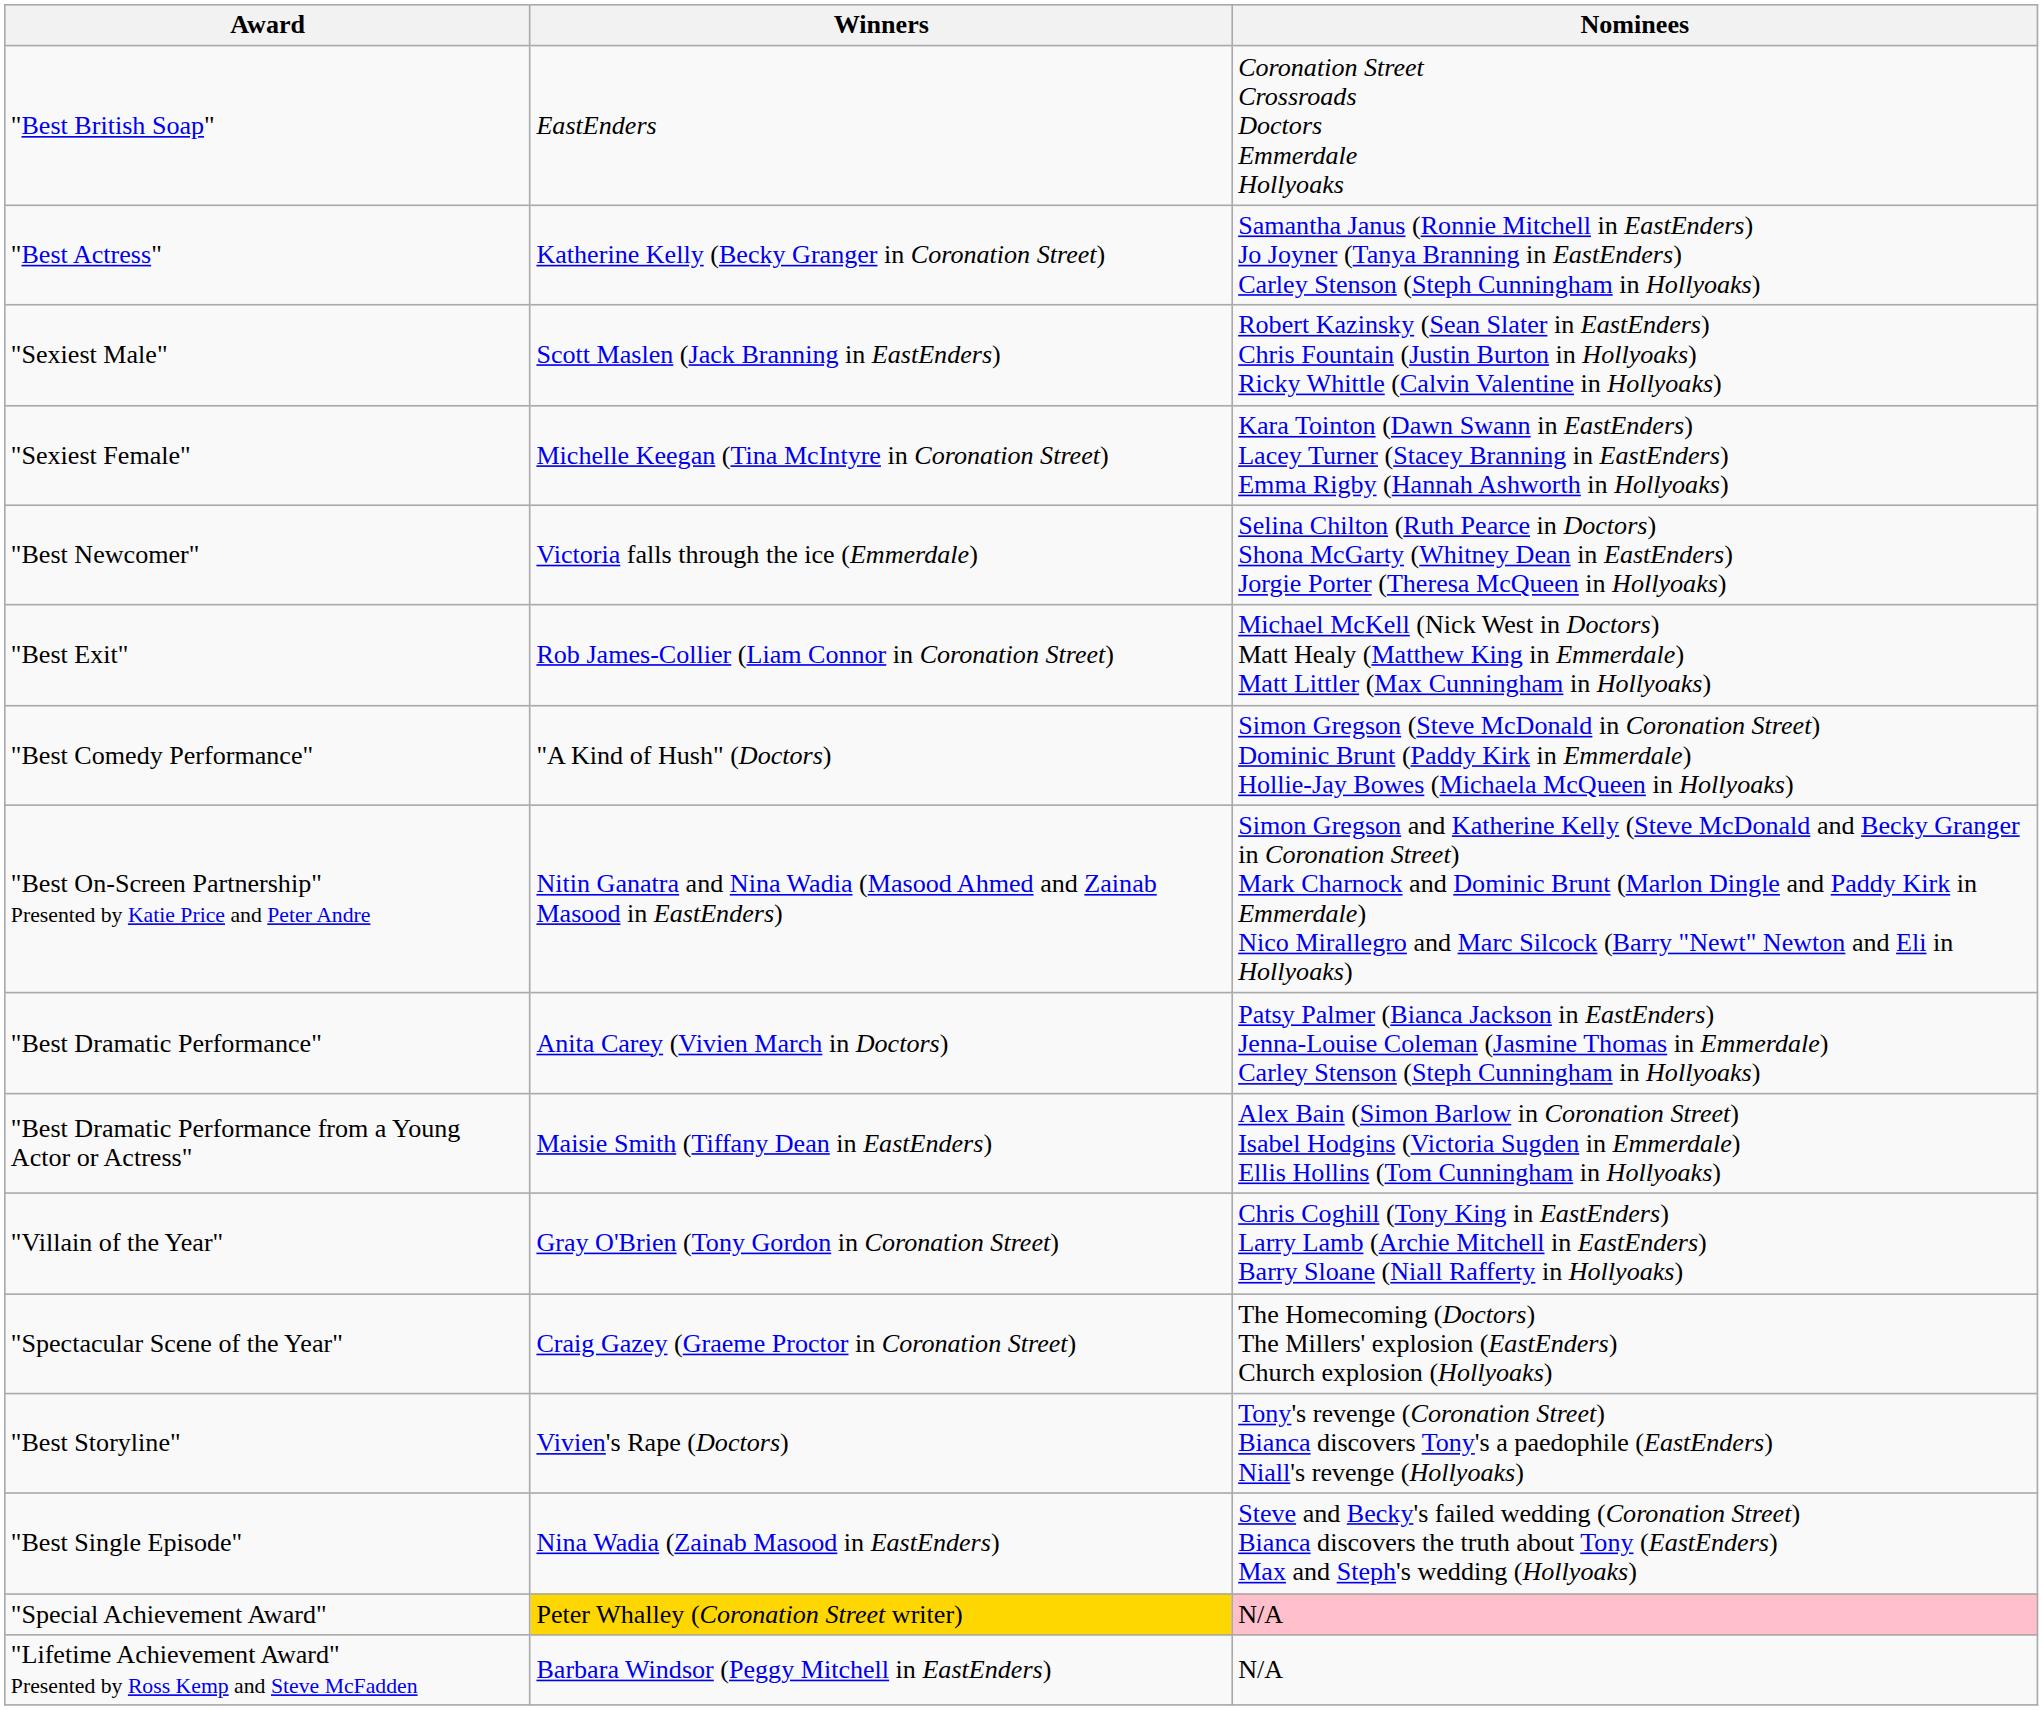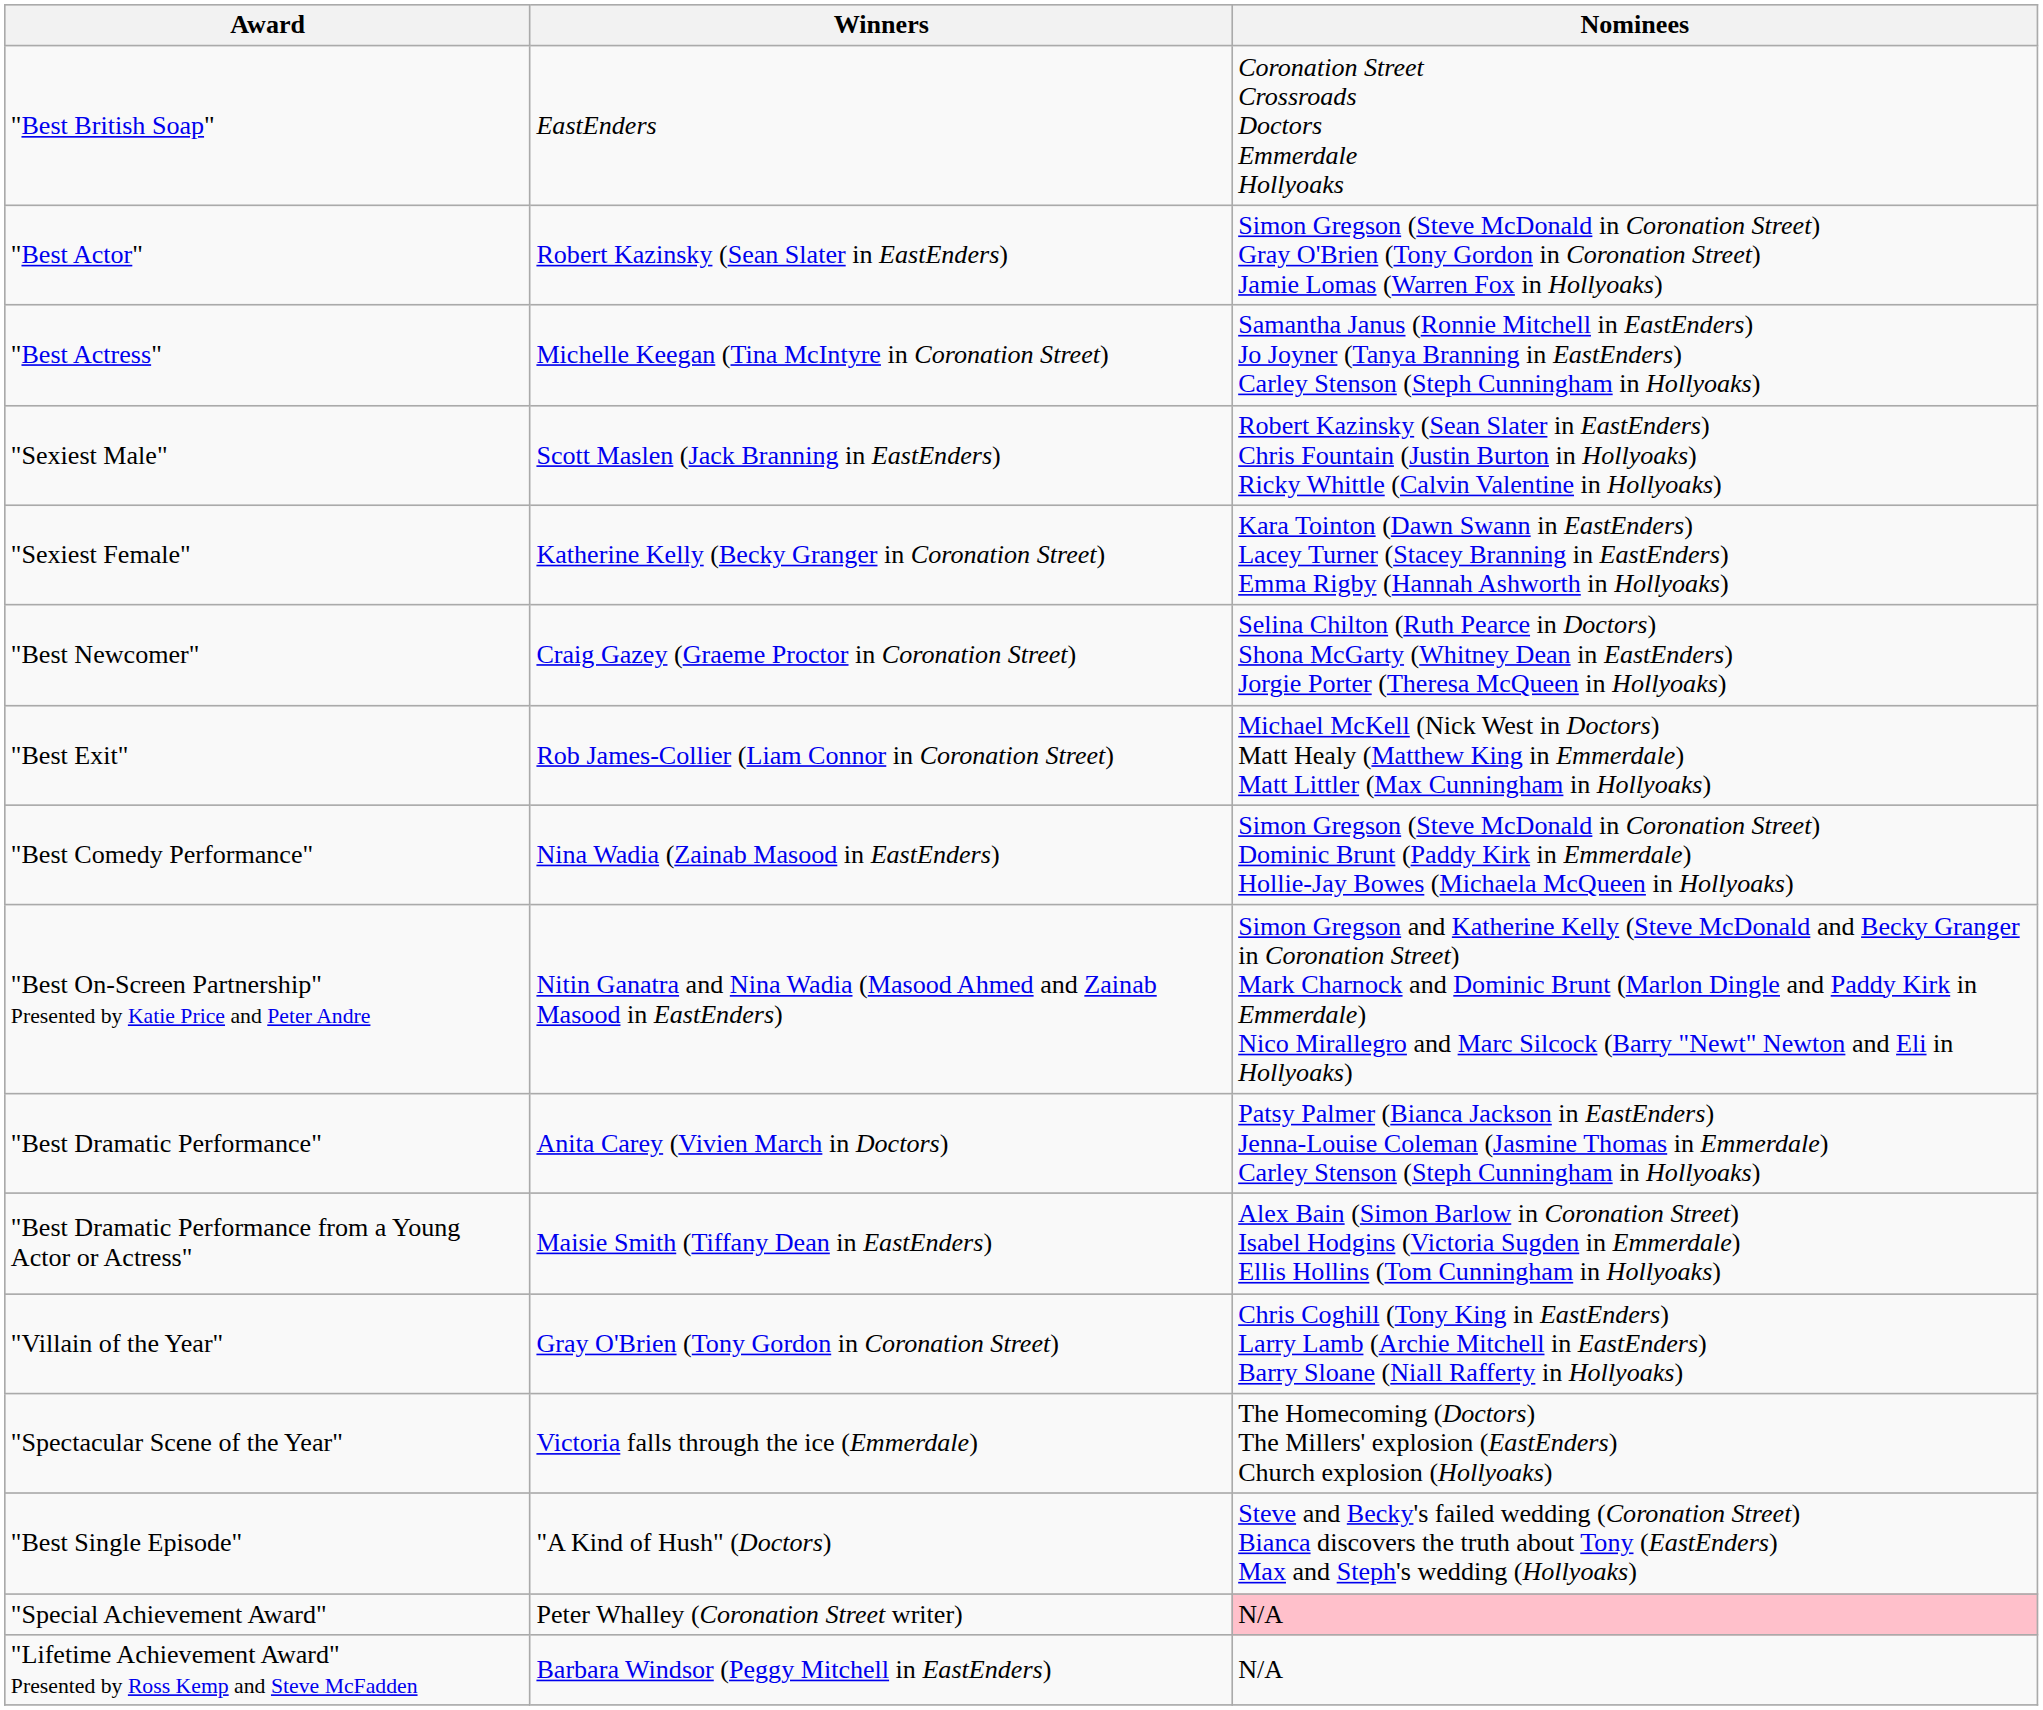+ row: "Best Actor" | Robert Kazinsky (Sean Slater in EastEnders) | Simon Gregson (Steve McDonald in Coronation Street) Gray O'Brien (Tony Gordon in Coronation Street) Jamie Lomas (Warren Fox in Hollyoaks)
"Best Actress" | Winners: Katherine Kelly (Becky Granger in Coronation Street) -> Michelle Keegan (Tina McIntyre in Coronation Street)
"Sexiest Female" | Winners: Michelle Keegan (Tina McIntyre in Coronation Street) -> Katherine Kelly (Becky Granger in Coronation Street)
"Best Newcomer" | Winners: Victoria falls through the ice (Emmerdale) -> Craig Gazey (Graeme Proctor in Coronation Street)
"Best Comedy Performance" | Winners: "A Kind of Hush" (Doctors) -> Nina Wadia (Zainab Masood in EastEnders)
"Spectacular Scene of the Year" | Winners: Craig Gazey (Graeme Proctor in Coronation Street) -> Victoria falls through the ice (Emmerdale)
- row: "Best Storyline" | Vivien's Rape (Doctors) | Tony's revenge (Coronation Street) Bianca discovers Tony's a paedophile (EastEnders) Niall's revenge (Hollyoaks)
"Best Single Episode" | Winners: Nina Wadia (Zainab Masood in EastEnders) -> "A Kind of Hush" (Doctors)
"Special Achievement Award" | Winners: gold background -> no background
